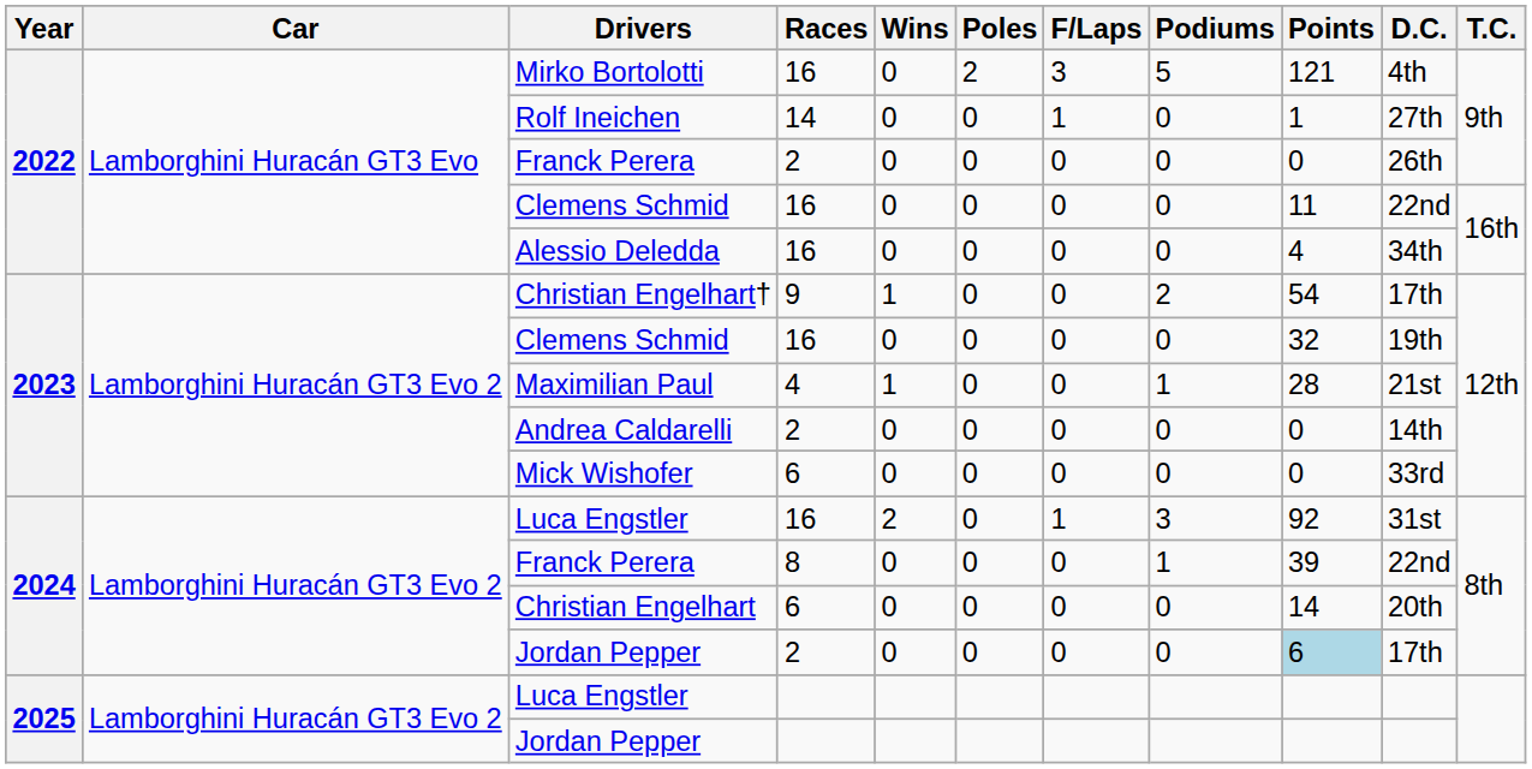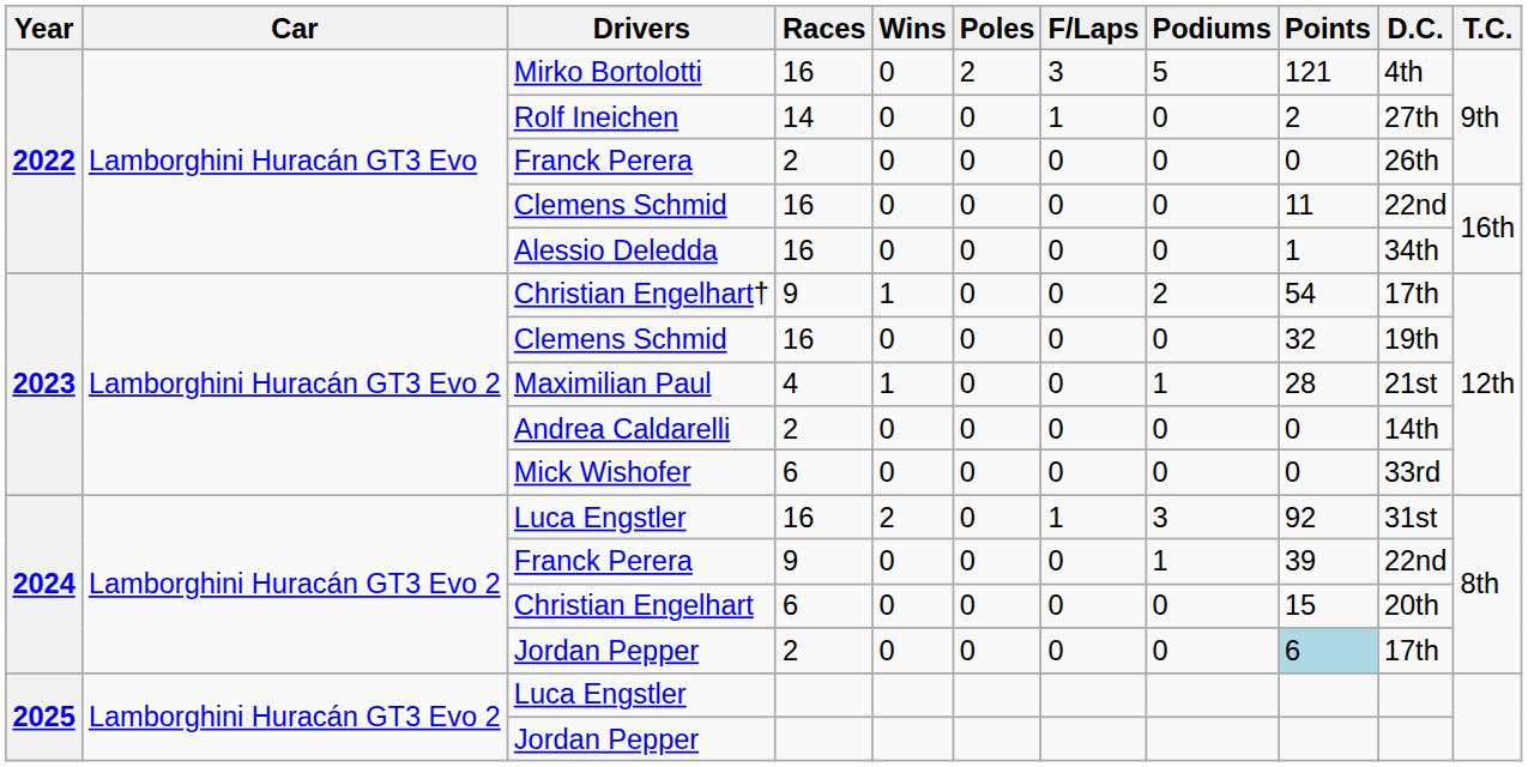Rolf Ineichen | Points: 1 -> 2
Alessio Deledda | Points: 4 -> 1
2024 / Franck Perera | Races: 8 -> 9
Christian Engelhart | Points: 14 -> 15
